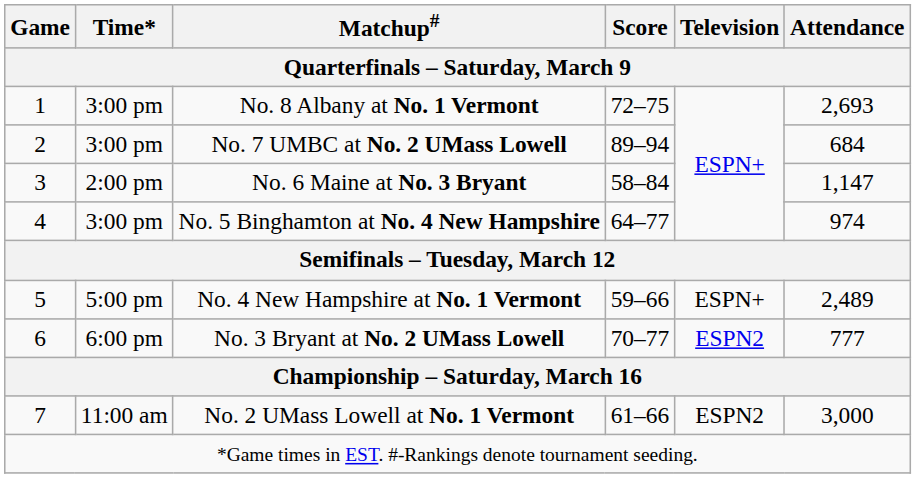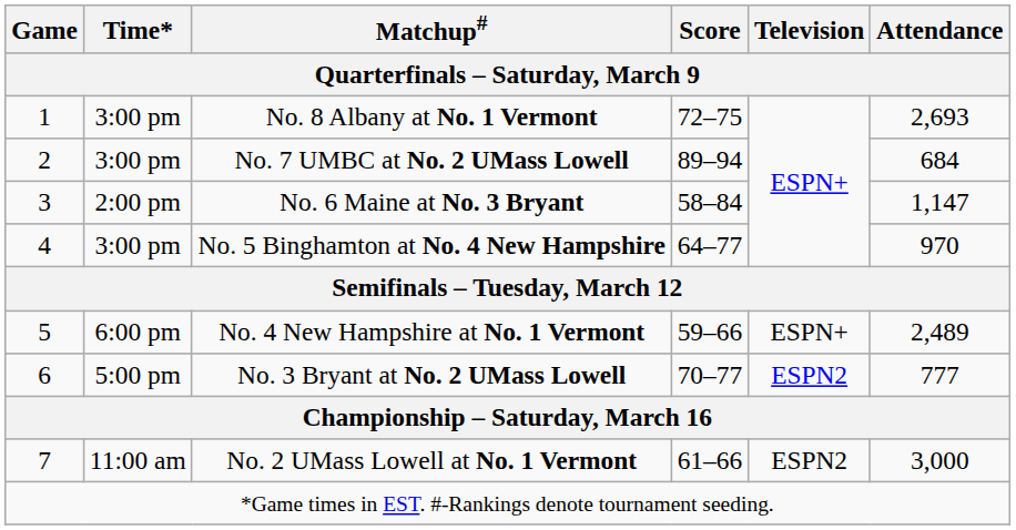No. 5 Binghamton at No. 4 New Hampshire | Attendance: 974 -> 970
No. 4 New Hampshire at No. 1 Vermont | Time*: 5:00 pm -> 6:00 pm
No. 3 Bryant at No. 2 UMass Lowell | Time*: 6:00 pm -> 5:00 pm
